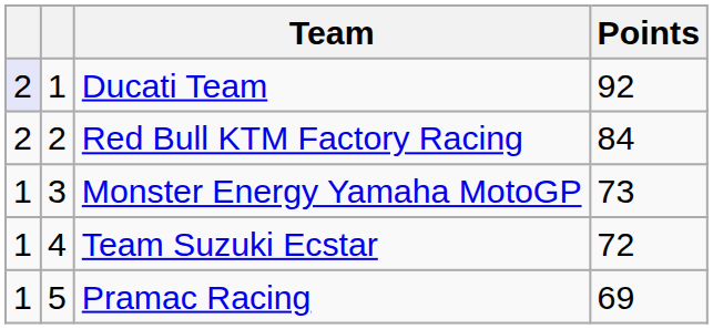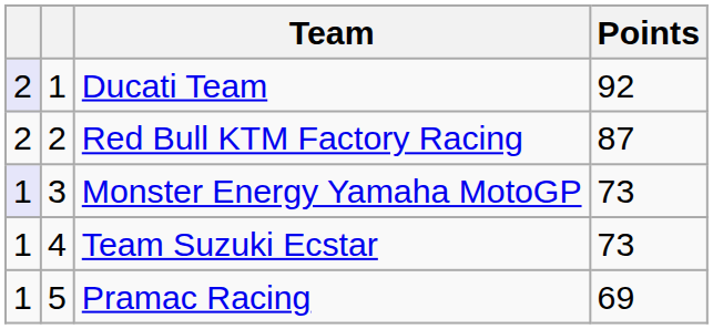Red Bull KTM Factory Racing | Points: 84 -> 87
Monster Energy Yamaha MotoGP | column 1: no background -> lavender background
Team Suzuki Ecstar | Points: 72 -> 73
